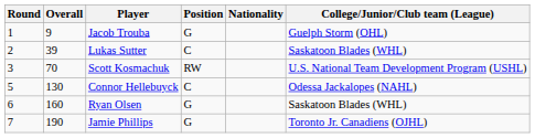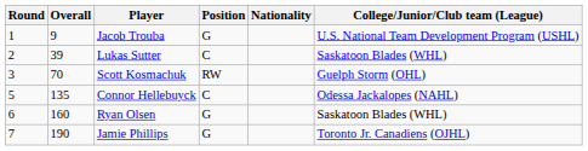Jacob Trouba | College/Junior/Club team (League): Guelph Storm (OHL) -> U.S. National Team Development Program (USHL)
Scott Kosmachuk | College/Junior/Club team (League): U.S. National Team Development Program (USHL) -> Guelph Storm (OHL)
Connor Hellebuyck | Overall: 130 -> 135
